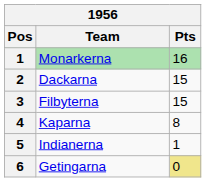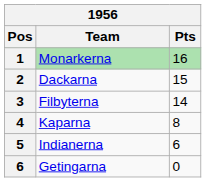Filbyterna | Pts: 15 -> 14
Indianerna | Pts: 1 -> 6
Getingarna | Pts: khaki background -> no background
